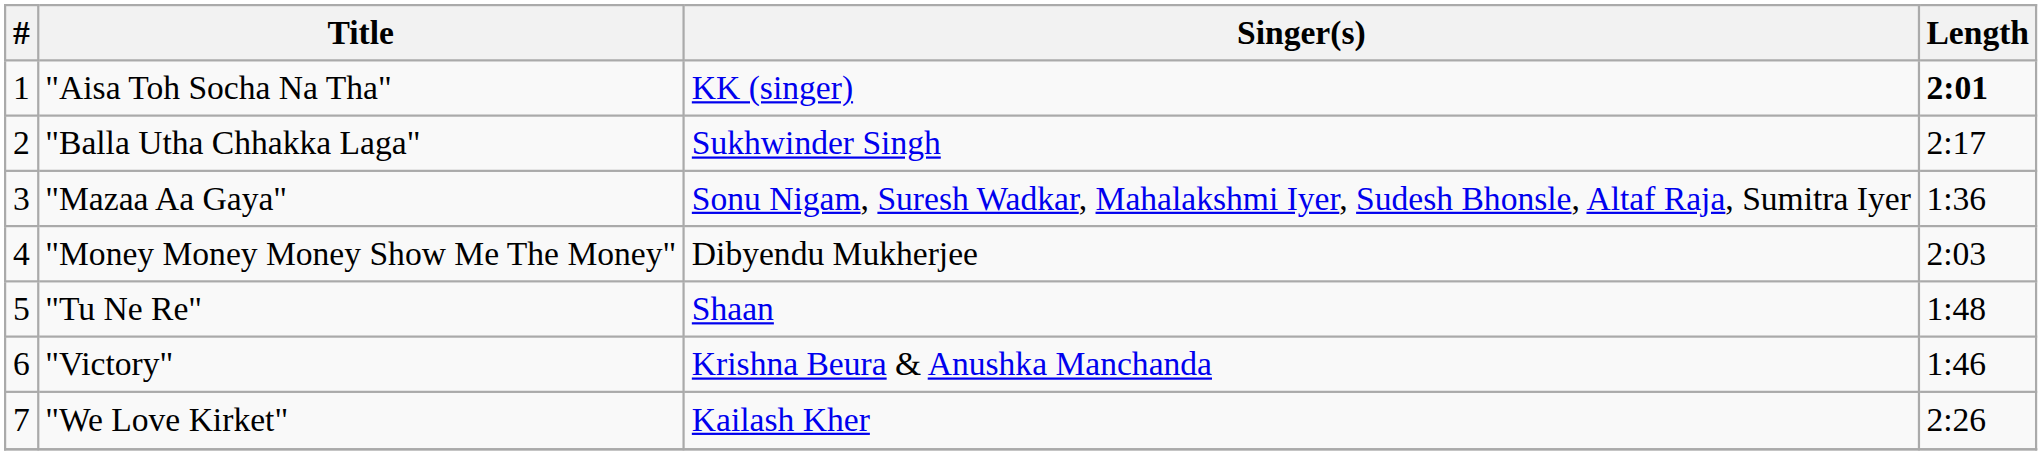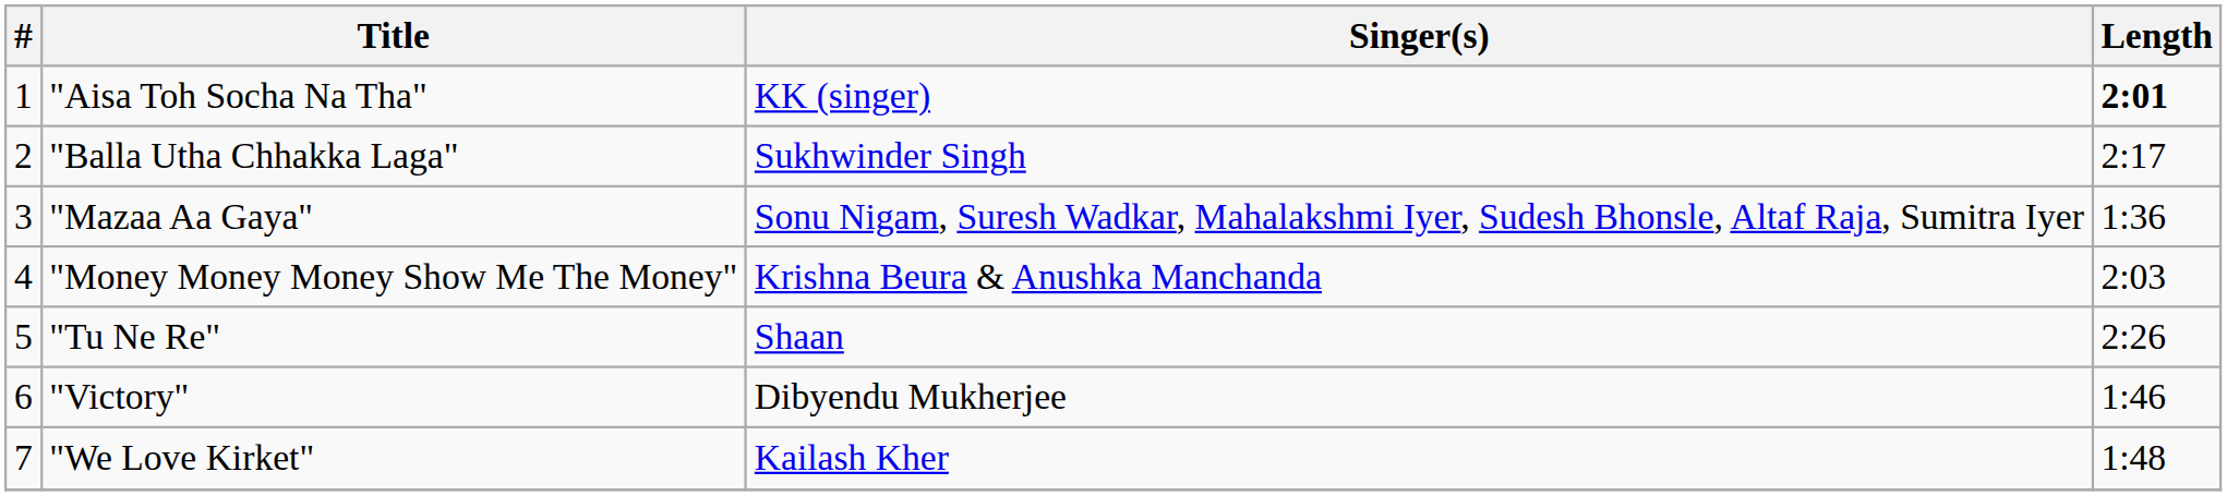"Money Money Money Show Me The Money" | Singer(s): Dibyendu Mukherjee -> Krishna Beura & Anushka Manchanda
"Tu Ne Re" | Length: 1:48 -> 2:26
"Victory" | Singer(s): Krishna Beura & Anushka Manchanda -> Dibyendu Mukherjee
"We Love Kirket" | Length: 2:26 -> 1:48
